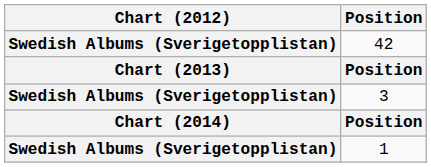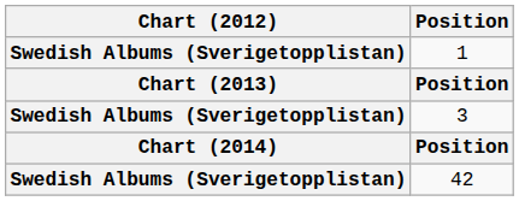rows swapped: 1 <-> 42
